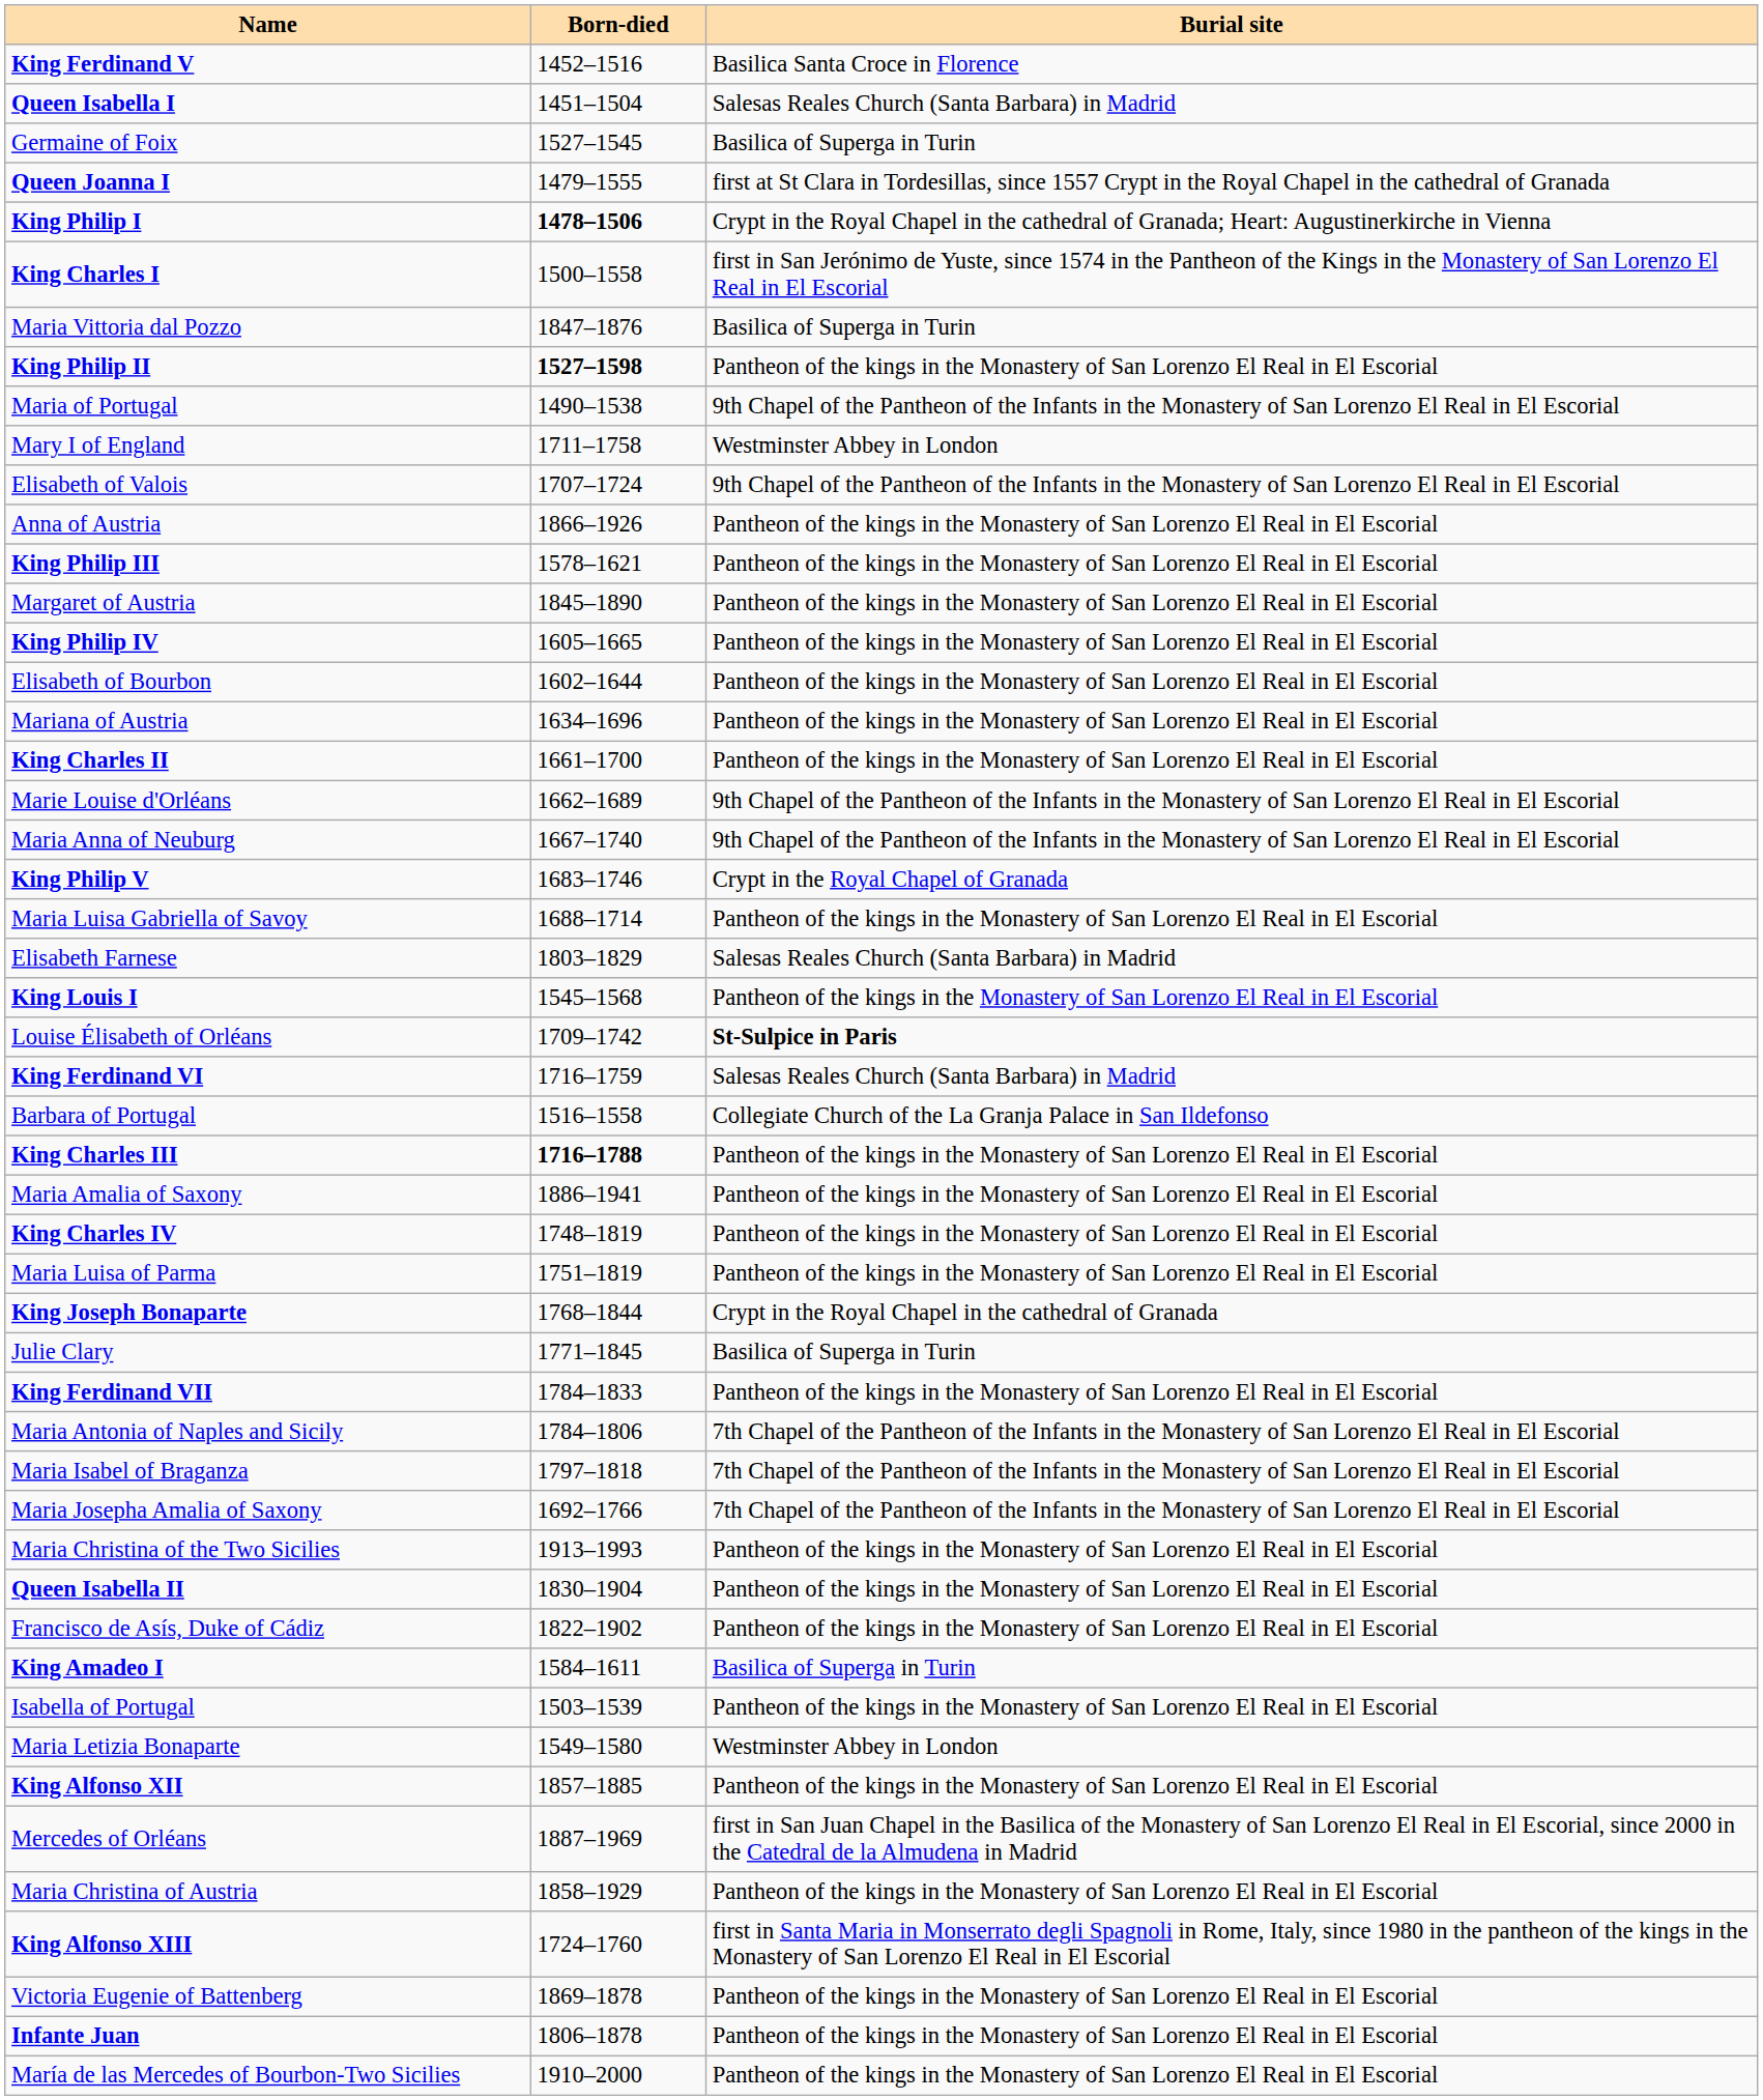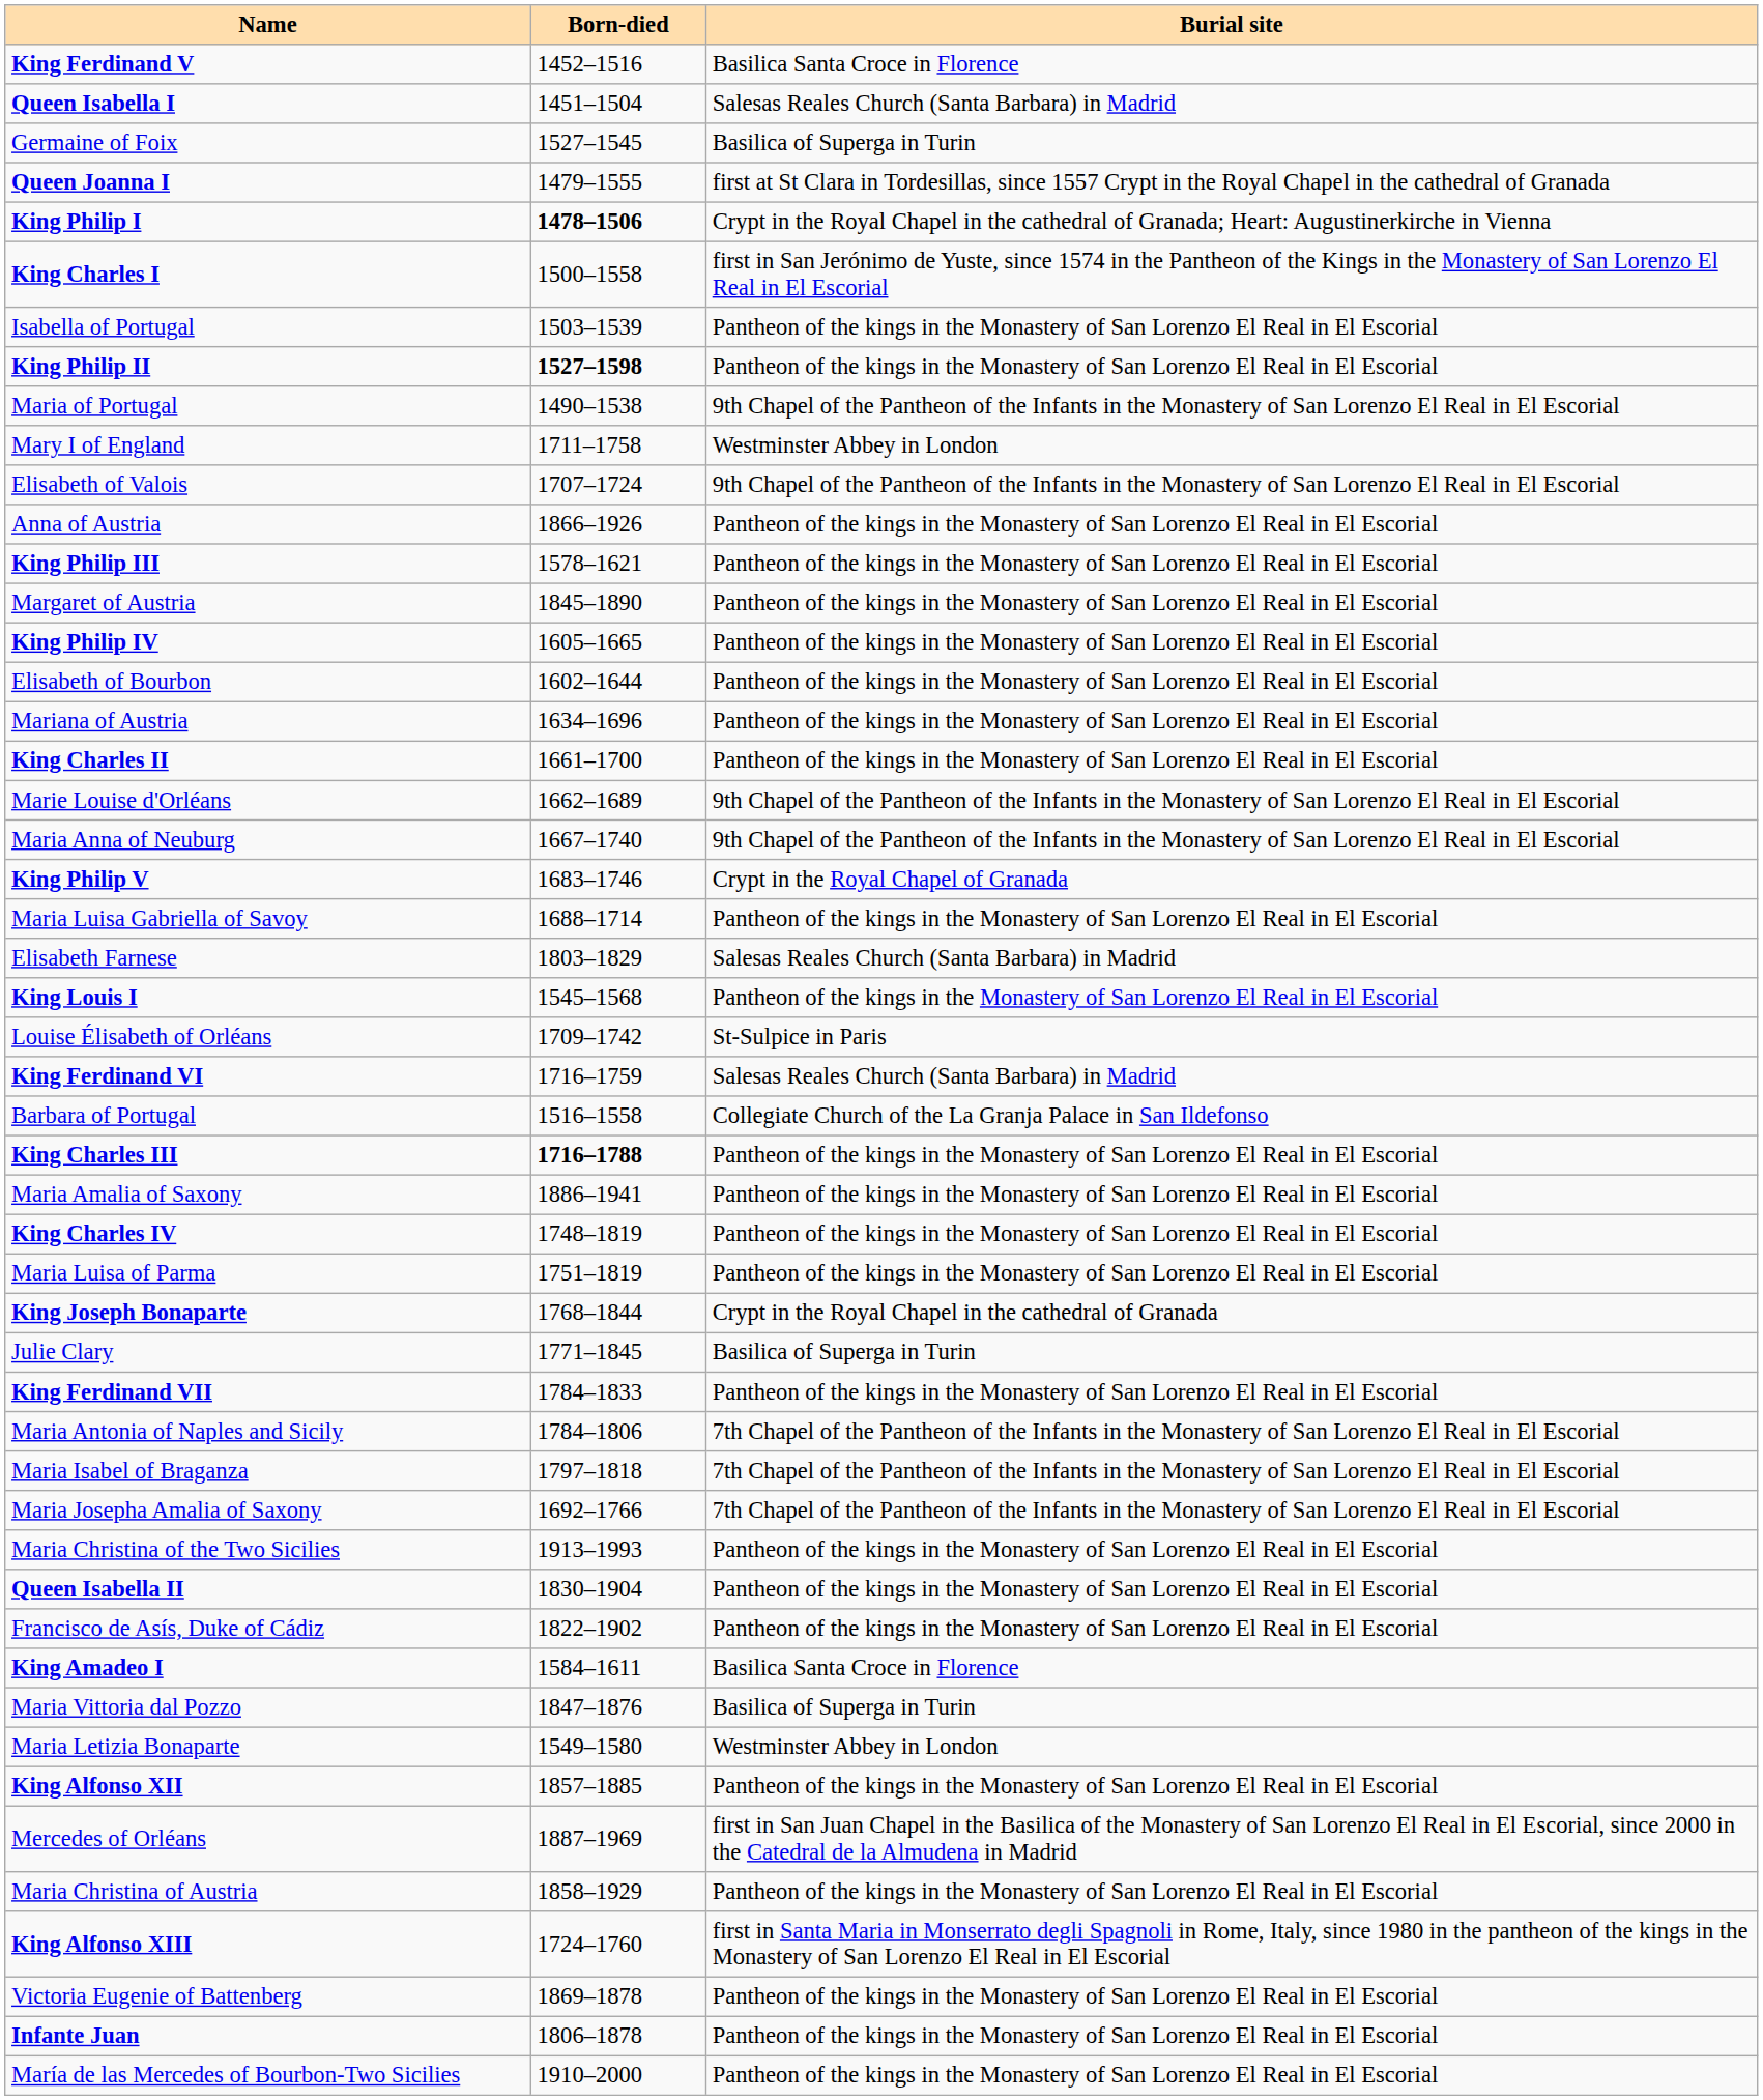rows swapped: Isabella of Portugal <-> Maria Vittoria dal Pozzo
Louise Élisabeth of Orléans | Burial site: bold -> normal
King Amadeo I | Burial site: Basilica of Superga in Turin -> Basilica Santa Croce in Florence
